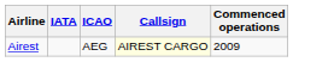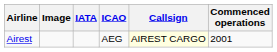+ column: Image
Airest | Commenced operations: 2009 -> 2001
